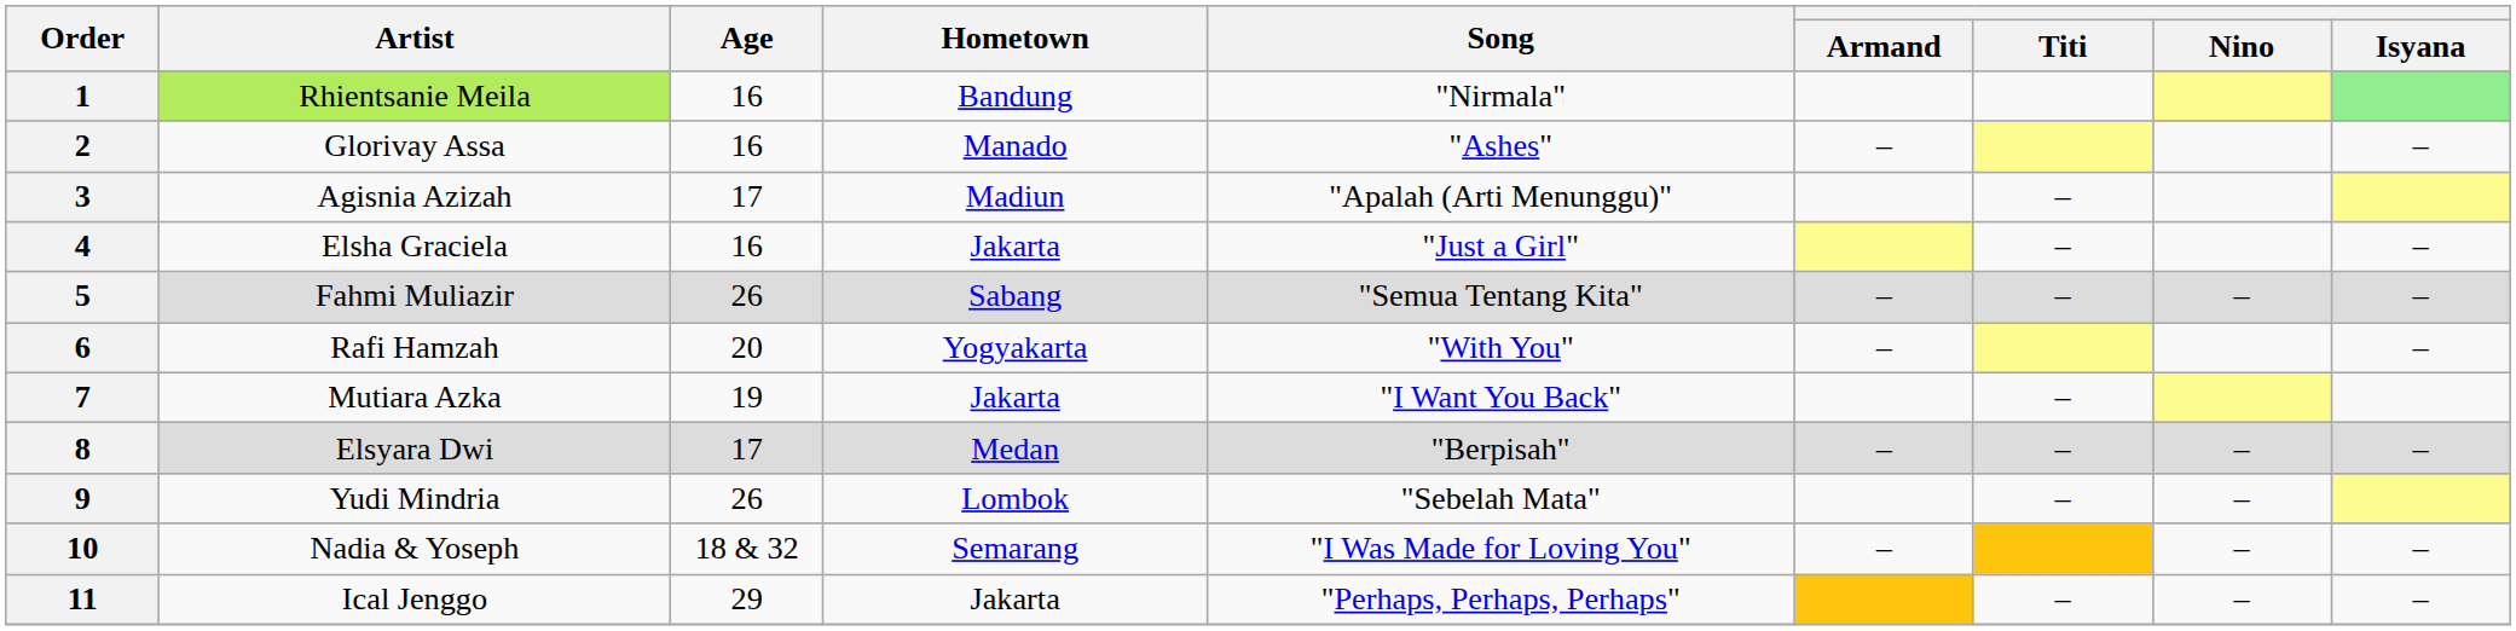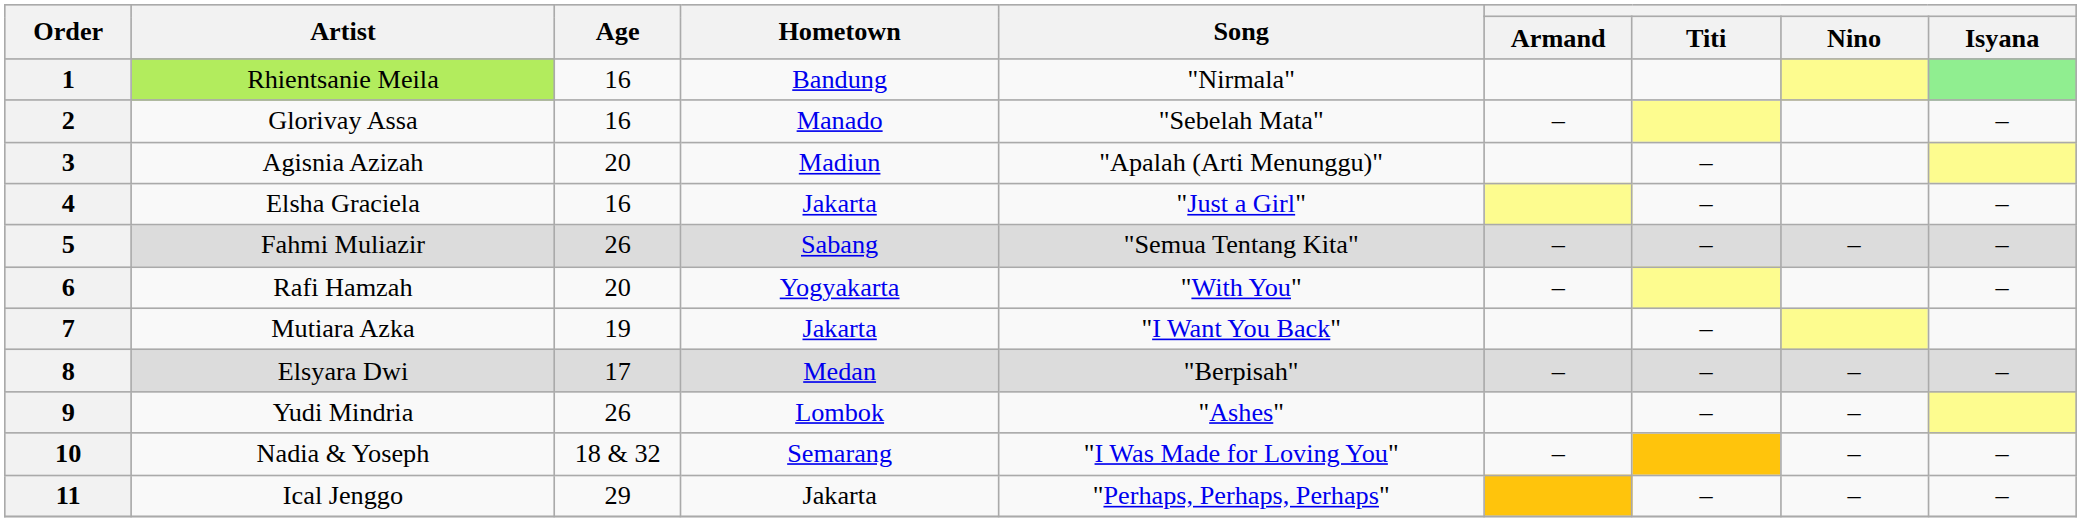2 | Song: "Ashes" -> "Sebelah Mata"
3 | Age: 17 -> 20
9 | Song: "Sebelah Mata" -> "Ashes"
